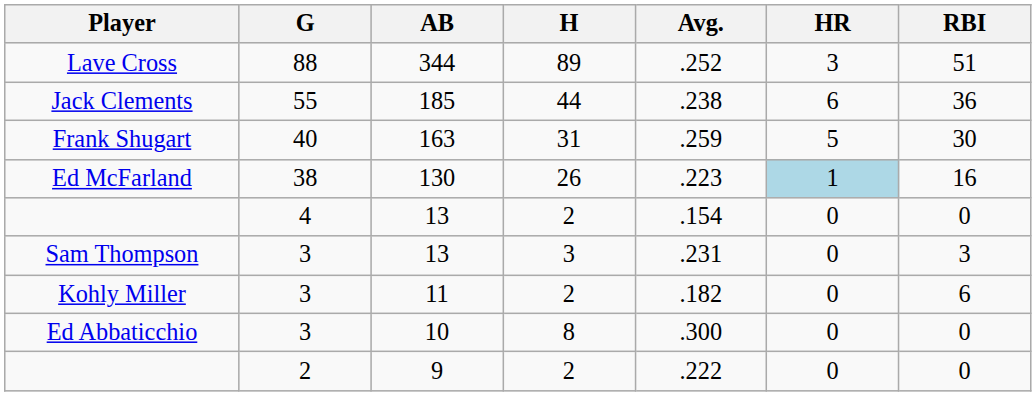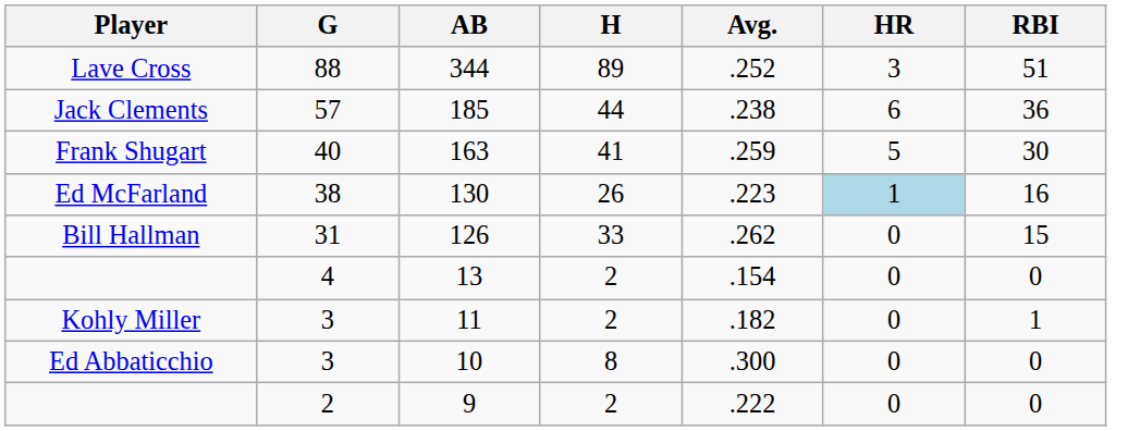Jack Clements | G: 55 -> 57
Frank Shugart | H: 31 -> 41
+ row: Bill Hallman | 31 | 126 | 33 | .262 | 0 | 15
- row: Sam Thompson | 3 | 13 | 3 | .231 | 0 | 3
Kohly Miller | RBI: 6 -> 1
